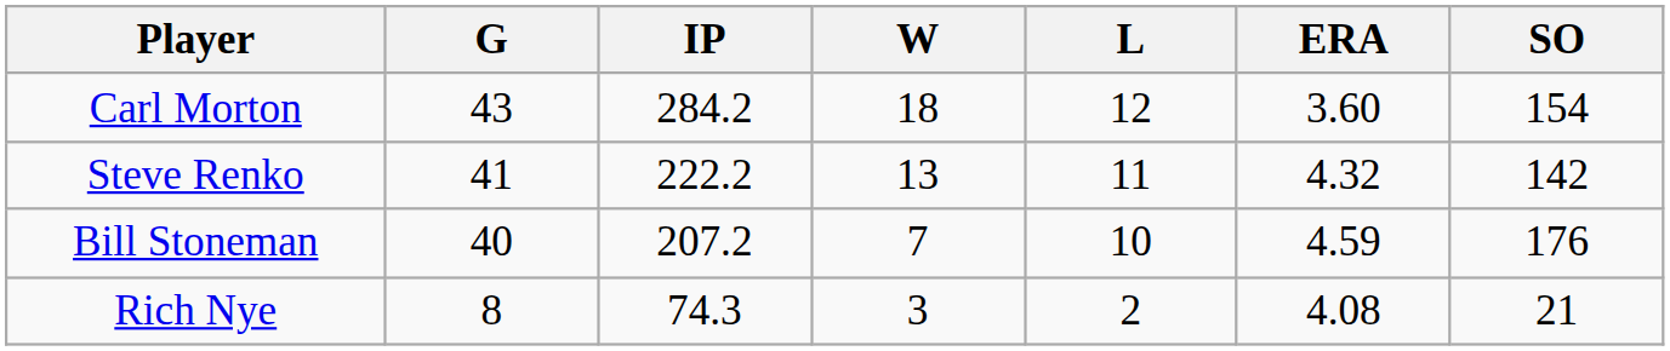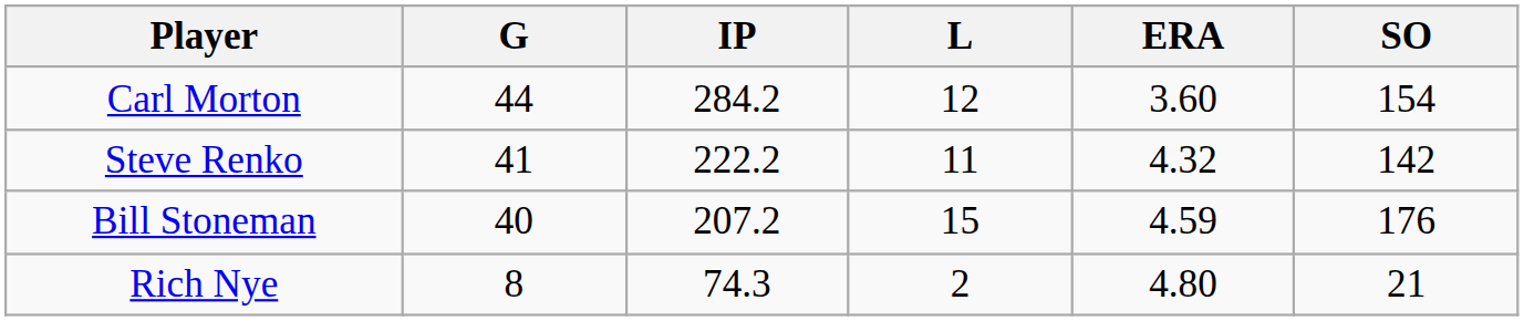- column: W | 18 | 13 | 7 | 3
Carl Morton | G: 43 -> 44
Bill Stoneman | L: 10 -> 15
Rich Nye | ERA: 4.08 -> 4.80
